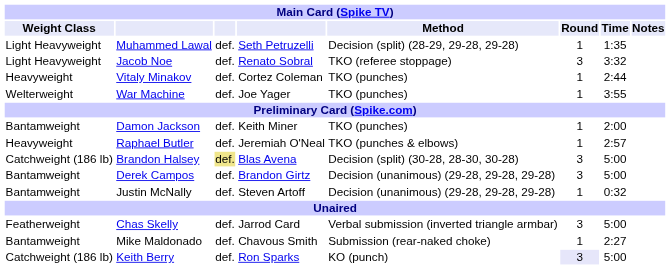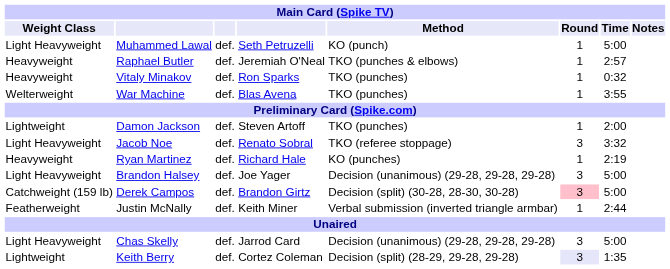Muhammed Lawal | Method: Decision (split) (28-29, 29-28, 29-28) -> KO (punch)
Muhammed Lawal | Time: 1:35 -> 5:00
rows swapped: Jacob Noe <-> Raphael Butler
Vitaly Minakov | column 4: Cortez Coleman -> Ron Sparks
Vitaly Minakov | Time: 2:44 -> 0:32
War Machine | column 4: Joe Yager -> Blas Avena
Damon Jackson | Weight Class: Bantamweight -> Lightweight
Damon Jackson | column 4: Keith Miner -> Steven Artoff
+ row: Heavyweight | Ryan Martinez | def. | Richard Hale | KO (punches) | 1 | 2:19
Brandon Halsey | Weight Class: Catchweight (186 lb) -> Light Heavyweight
Brandon Halsey | column 3: khaki background -> no background
Brandon Halsey | column 4: Blas Avena -> Joe Yager
Brandon Halsey | Method: Decision (split) (30-28, 28-30, 30-28) -> Decision (unanimous) (29-28, 29-28, 29-28)
Derek Campos | Weight Class: Bantamweight -> Catchweight (159 lb)
Derek Campos | Method: Decision (unanimous) (29-28, 29-28, 29-28) -> Decision (split) (30-28, 28-30, 30-28)
Derek Campos | Round: no background -> pink background
Justin McNally | Weight Class: Bantamweight -> Featherweight
Justin McNally | column 4: Steven Artoff -> Keith Miner
Justin McNally | Method: Decision (unanimous) (29-28, 29-28, 29-28) -> Verbal submission (inverted triangle armbar)
Justin McNally | Time: 0:32 -> 2:44
Chas Skelly | Weight Class: Featherweight -> Light Heavyweight
Chas Skelly | Method: Verbal submission (inverted triangle armbar) -> Decision (unanimous) (29-28, 29-28, 29-28)
- row: Bantamweight | Mike Maldonado | def. | Chavous Smith | Submission (rear-naked choke) | 1 | 2:27
Keith Berry | Weight Class: Catchweight (186 lb) -> Lightweight
Keith Berry | column 4: Ron Sparks -> Cortez Coleman
Keith Berry | Method: KO (punch) -> Decision (split) (28-29, 29-28, 29-28)
Keith Berry | Time: 5:00 -> 1:35
